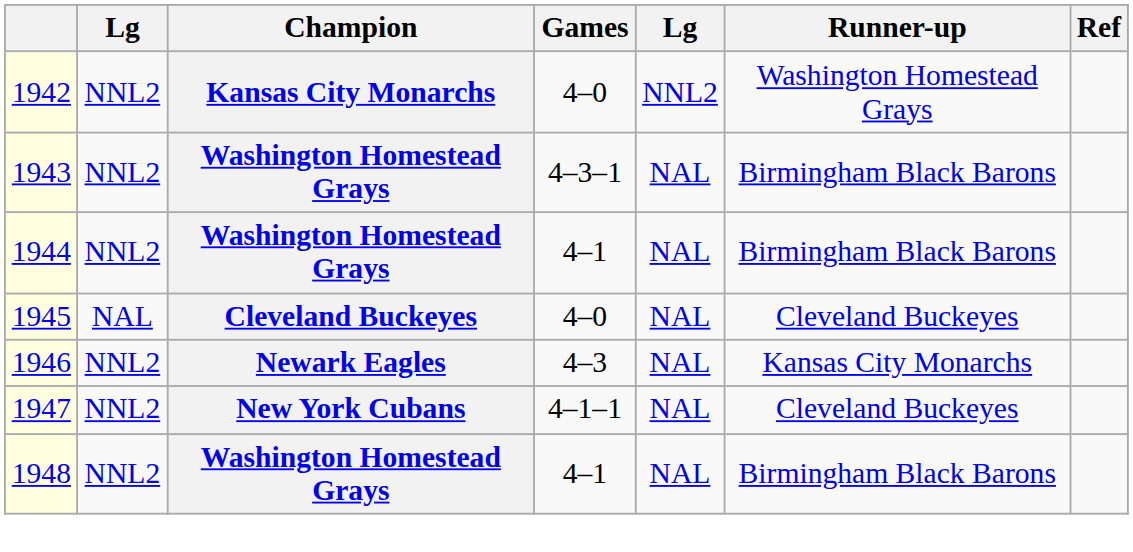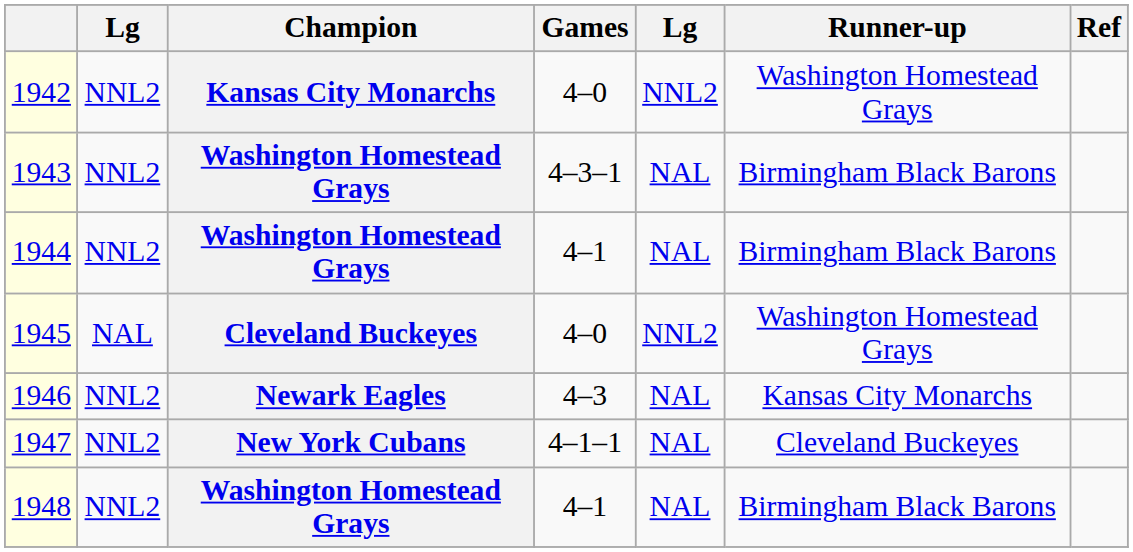1945 | column 5: NAL -> NNL2
1945 | Runner-up: Cleveland Buckeyes -> Washington Homestead Grays
